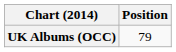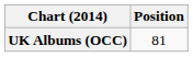UK Albums (OCC) | Position: 79 -> 81
